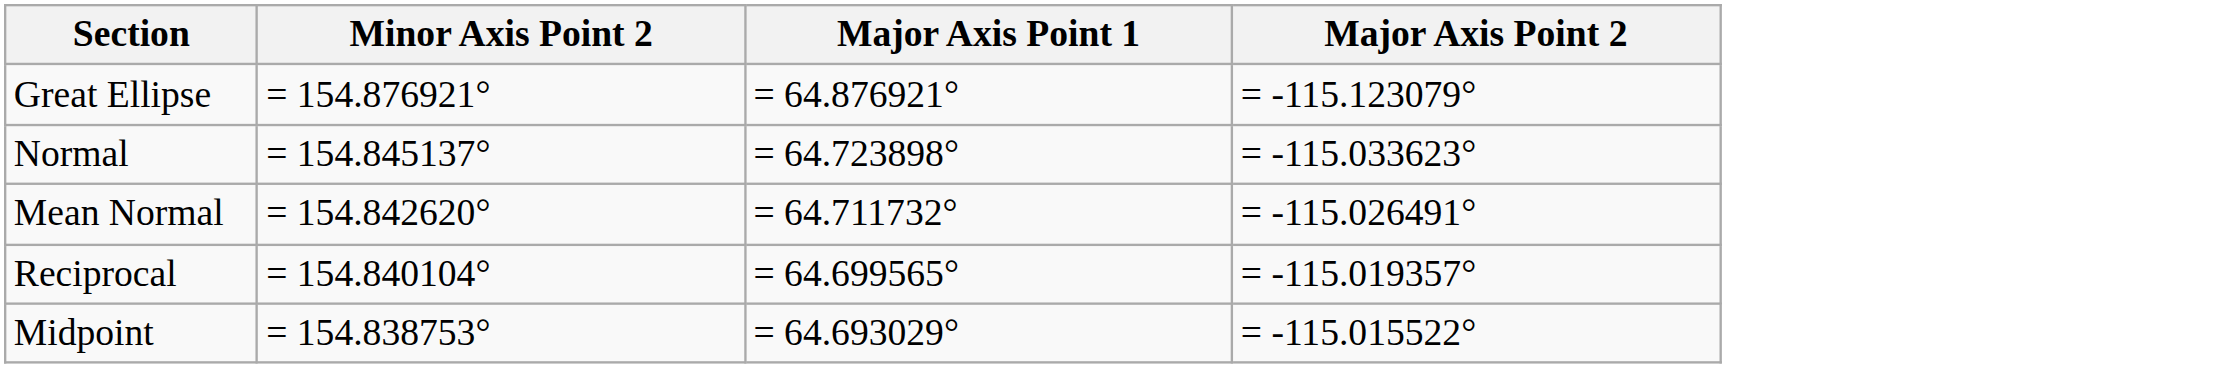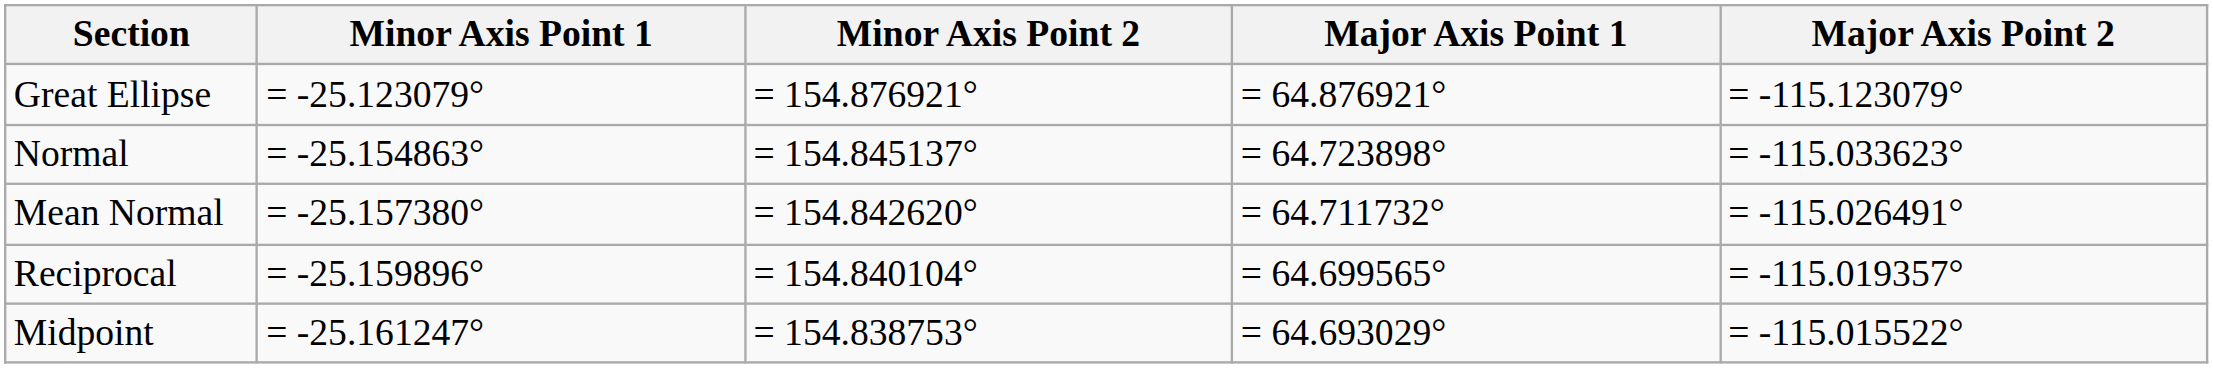+ column: Minor Axis Point 1 | = -25.123079° | = -25.154863° | = -25.157380° | = -25.159896° | = -25.161247°
